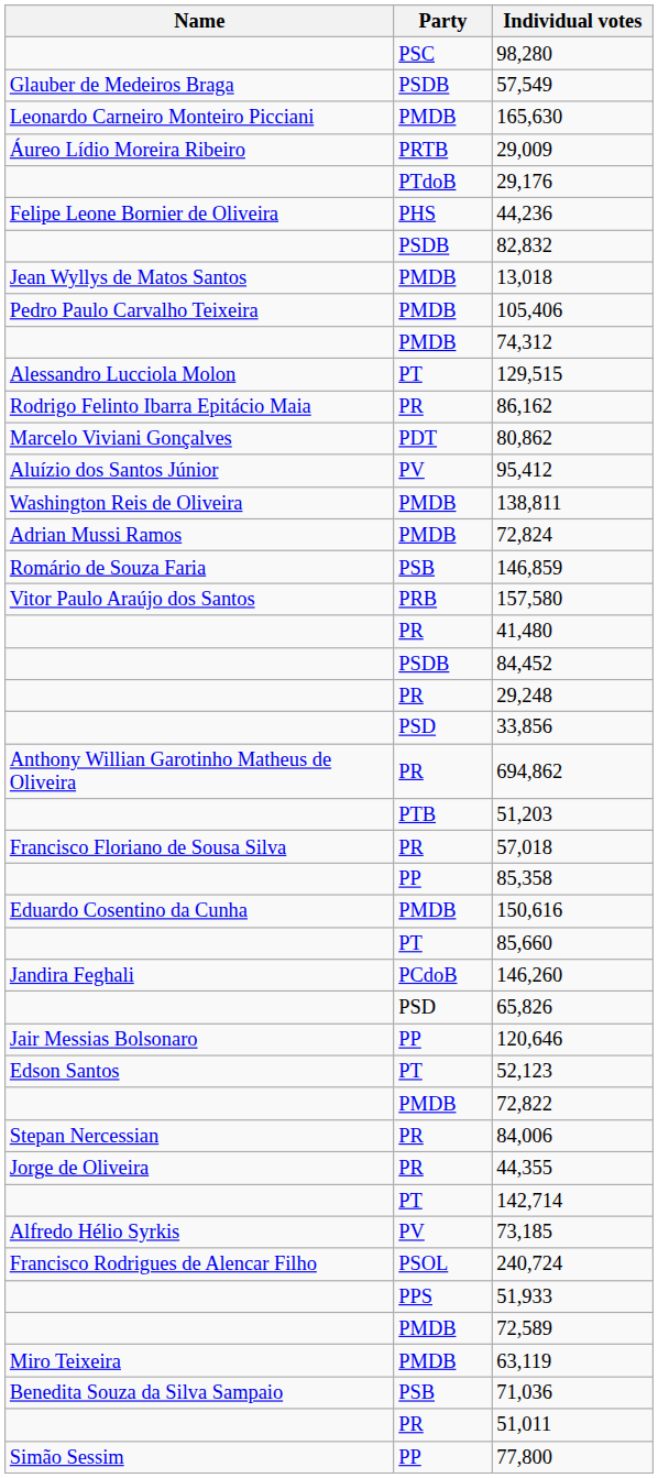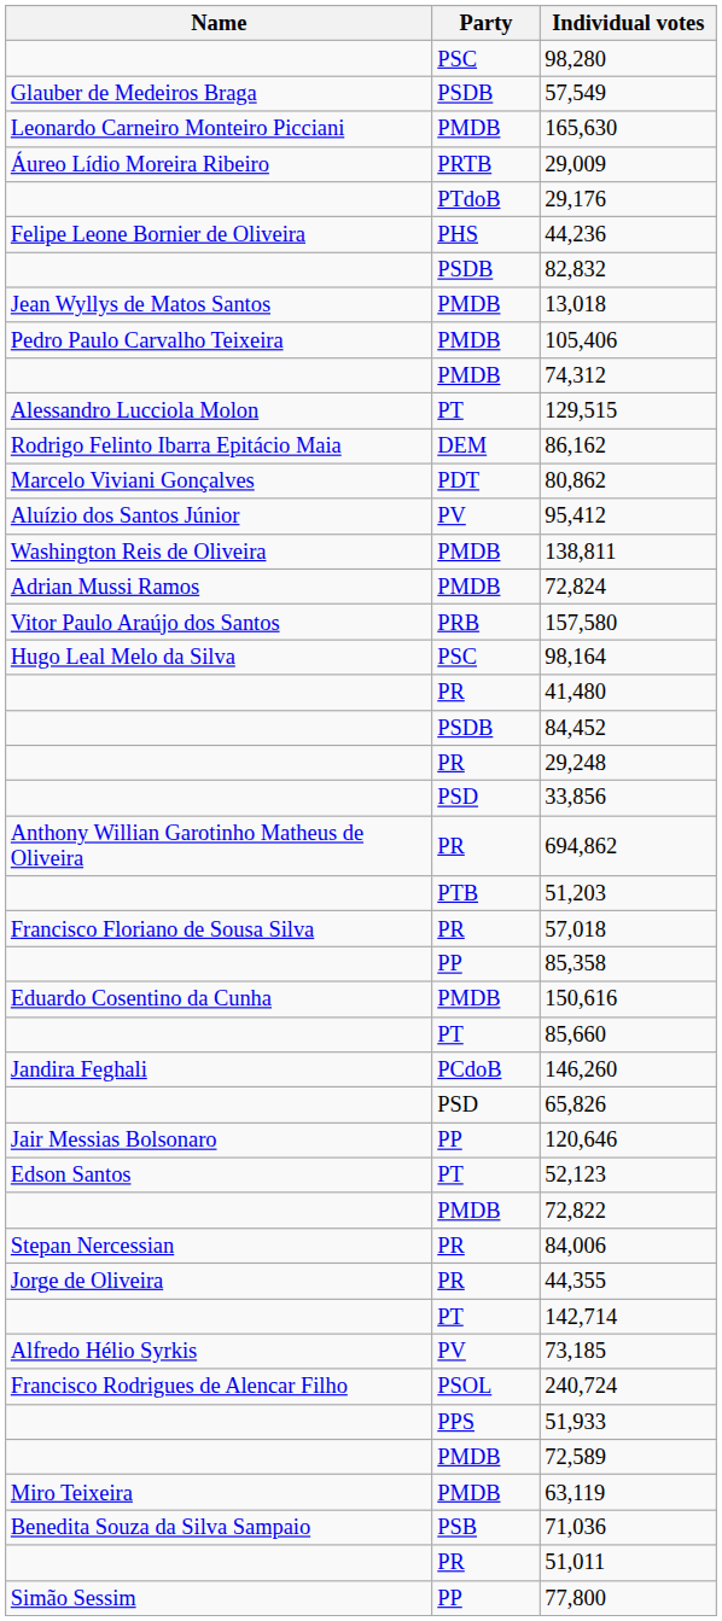86,162 | Party: PR -> DEM
- row: Romário de Souza Faria | PSB | 146,859
+ row: Hugo Leal Melo da Silva | PSC | 98,164
